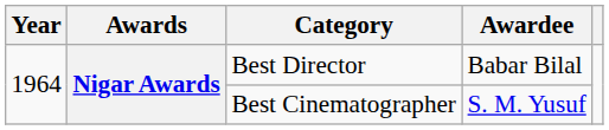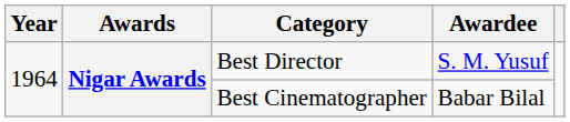Best Director | Awardee: Babar Bilal -> S. M. Yusuf
Best Cinematographer | Awardee: S. M. Yusuf -> Babar Bilal
